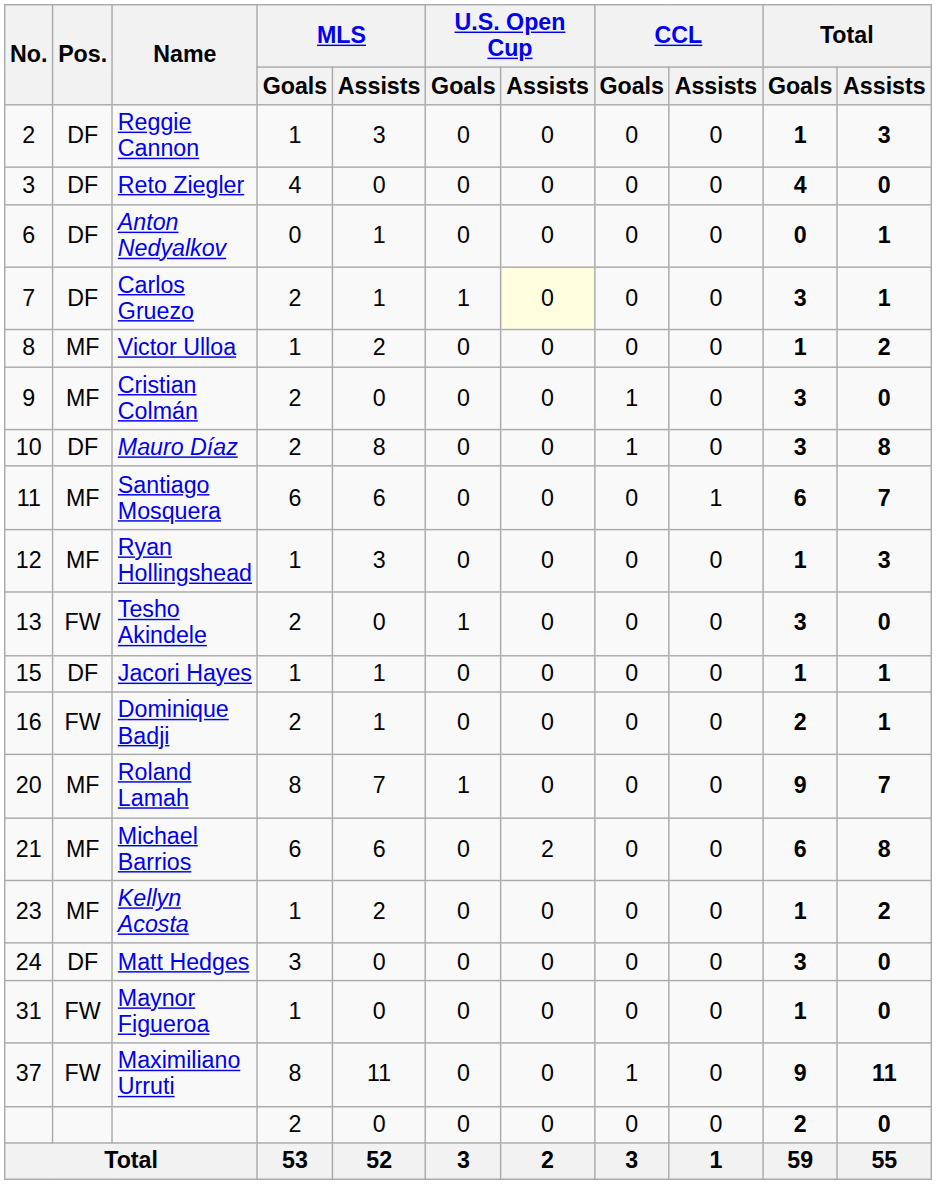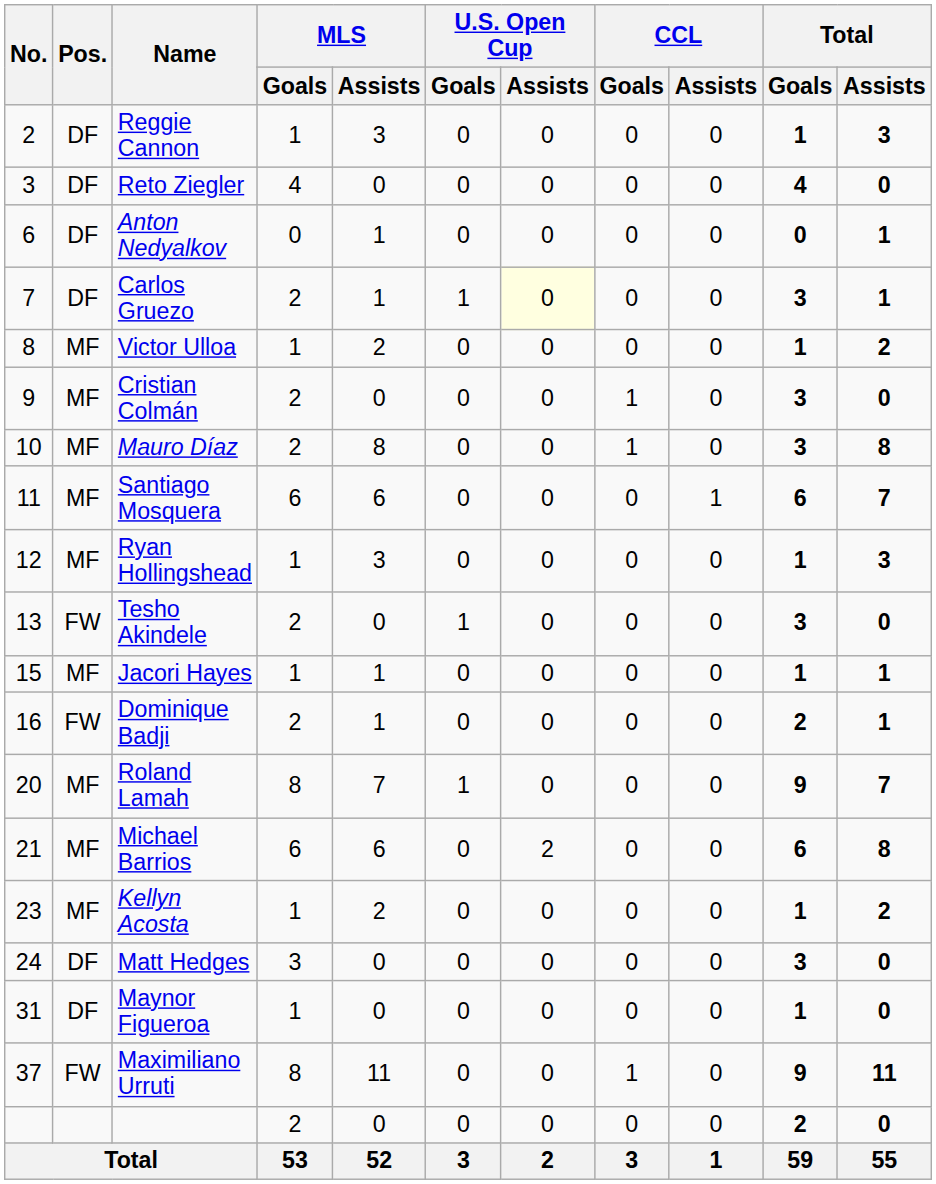Mauro Díaz | Pos.: DF -> MF
Jacori Hayes | Pos.: DF -> MF
Maynor Figueroa | Pos.: FW -> DF
